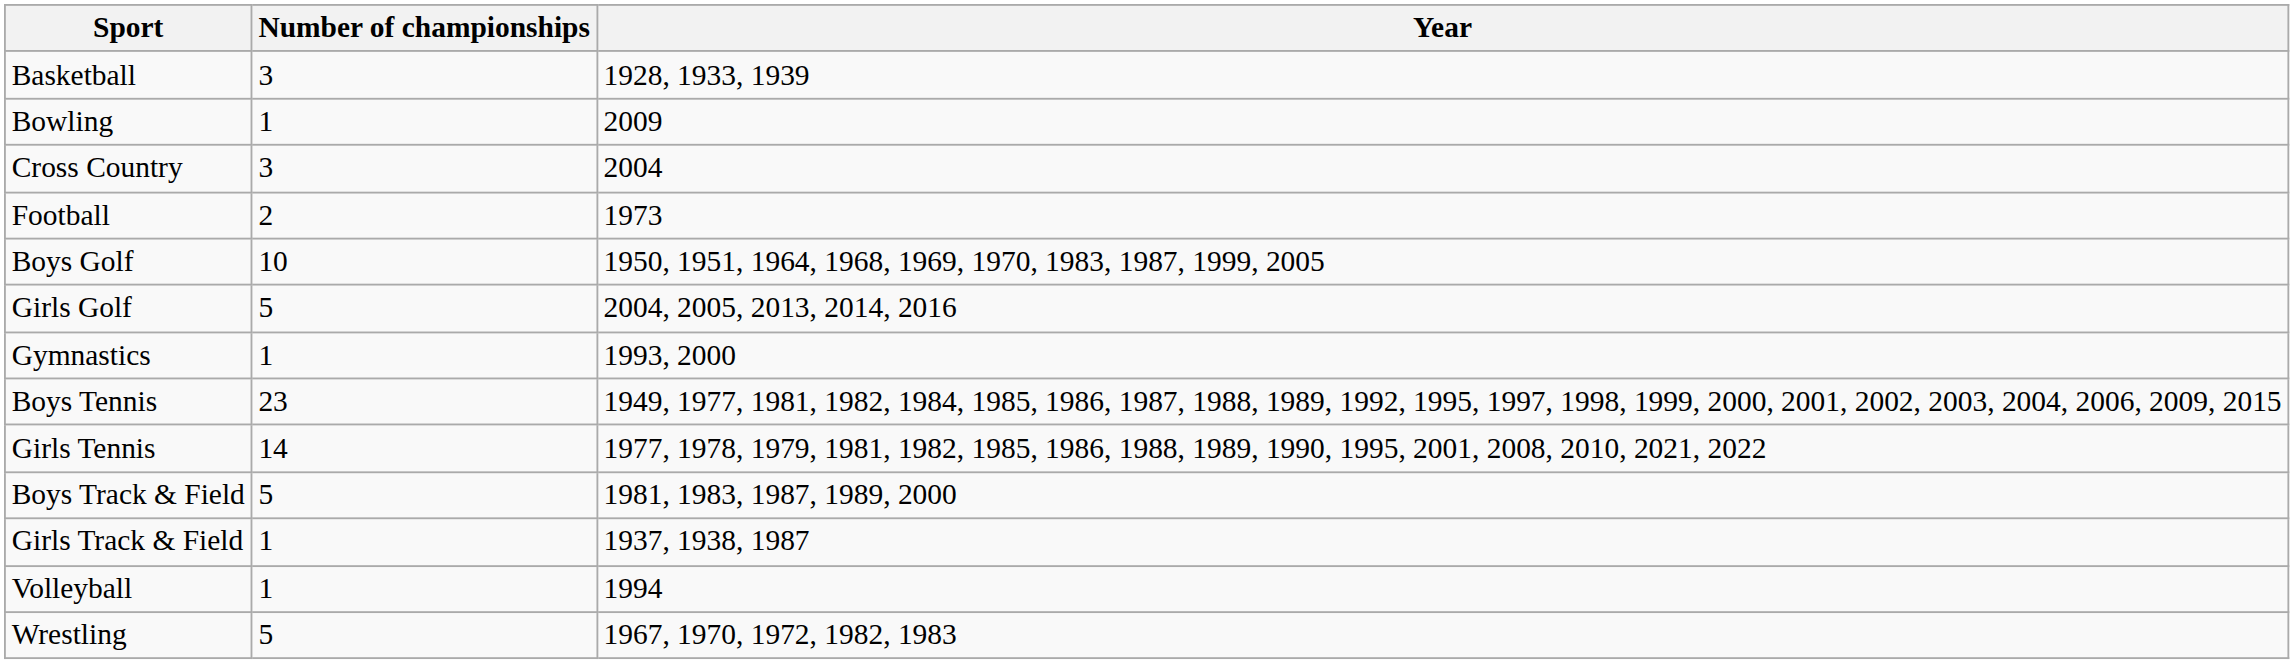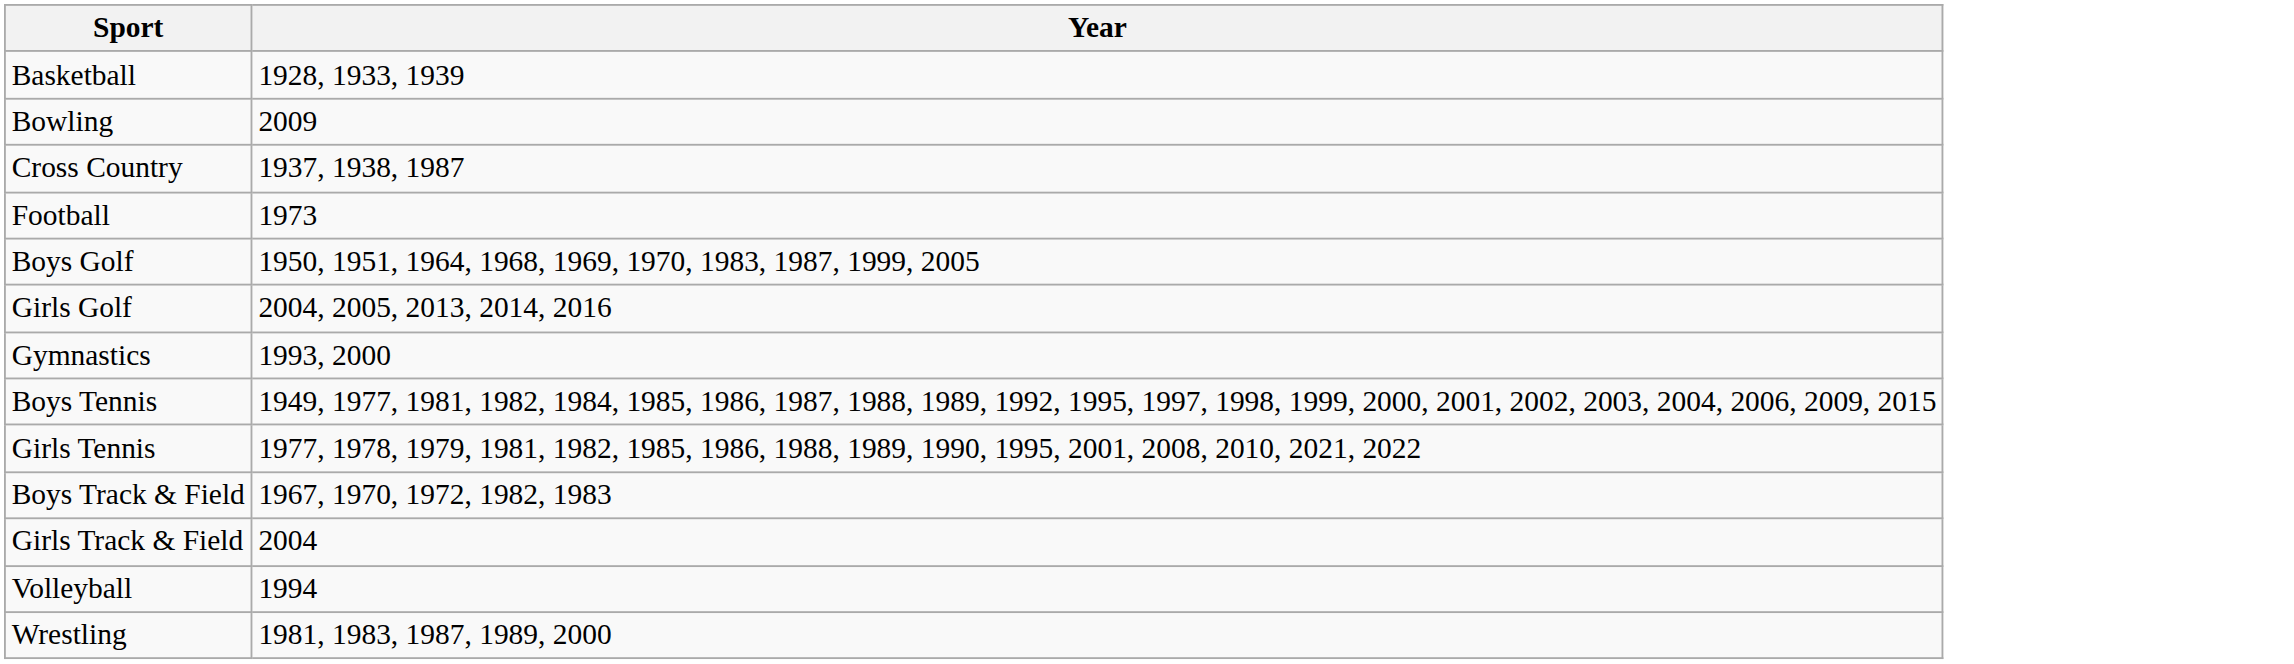- column: Number of championships | 3 | 1 | 3 | 2 | 10 | 5 | 1 | 23 | 14 | 5 | 1 | 1 | 5
Cross Country | Year: 2004 -> 1937, 1938, 1987
Boys Track & Field | Year: 1981, 1983, 1987, 1989, 2000 -> 1967, 1970, 1972, 1982, 1983
Girls Track & Field | Year: 1937, 1938, 1987 -> 2004
Wrestling | Year: 1967, 1970, 1972, 1982, 1983 -> 1981, 1983, 1987, 1989, 2000
